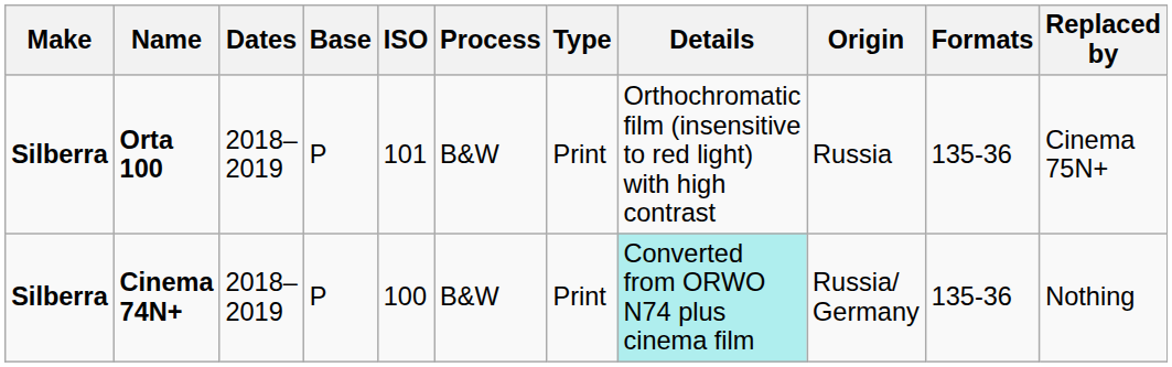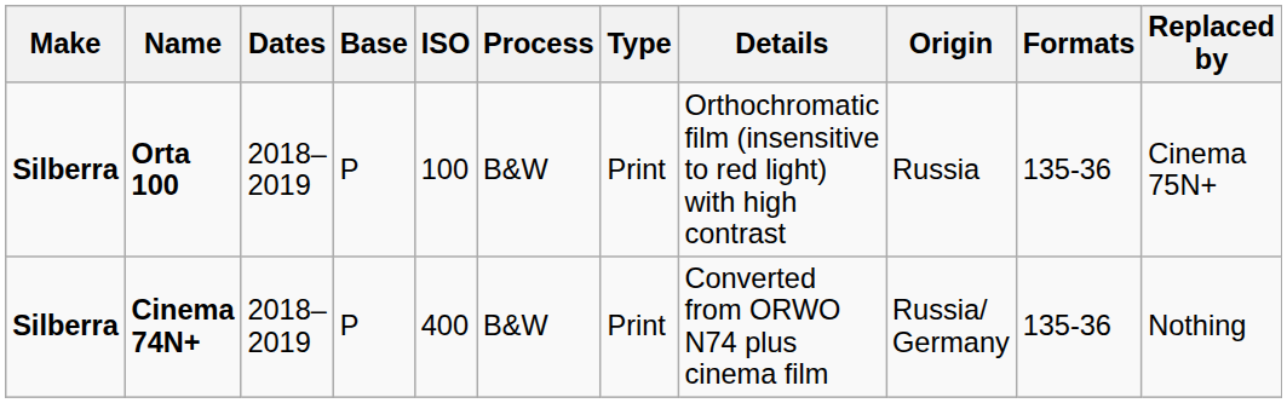Orta 100 | ISO: 101 -> 100
Cinema 74N+ | ISO: 100 -> 400
Cinema 74N+ | Details: paleturquoise background -> no background
